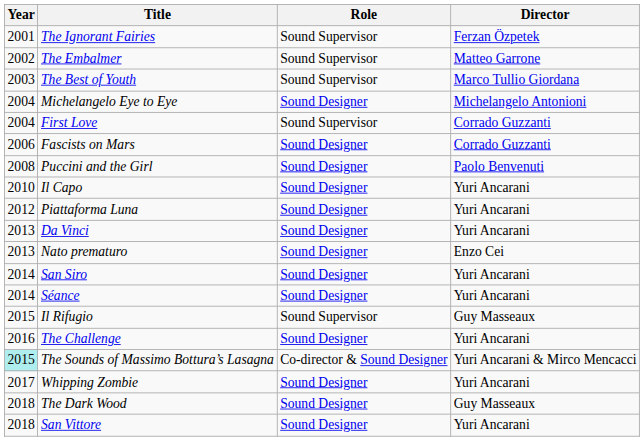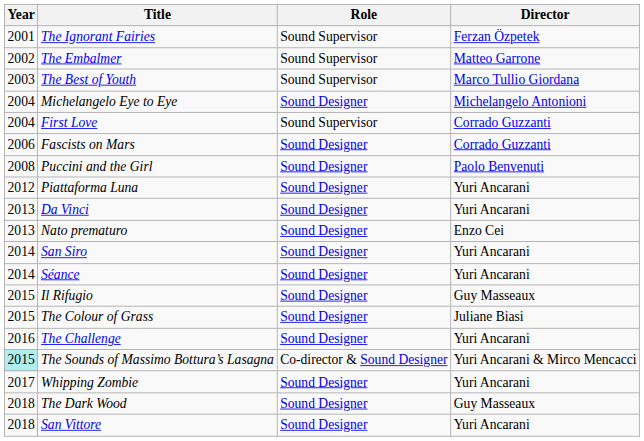- row: 2010 | Il Capo | Sound Designer | Yuri Ancarani
Il Rifugio | Role: Sound Supervisor -> Sound Designer
+ row: 2015 | The Colour of Grass | Sound Designer | Juliane Biasi
